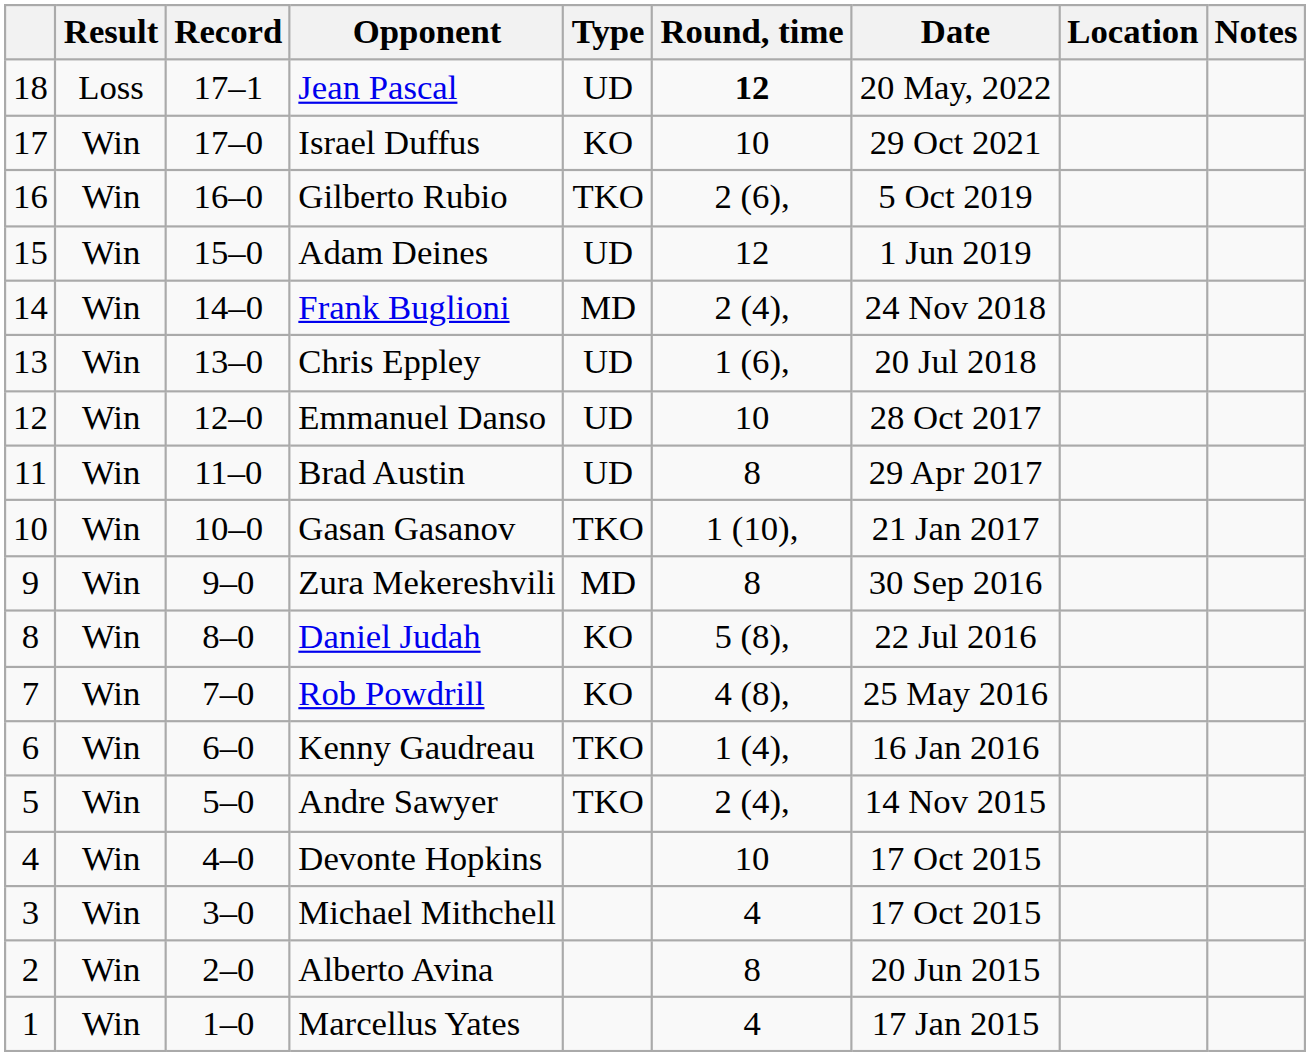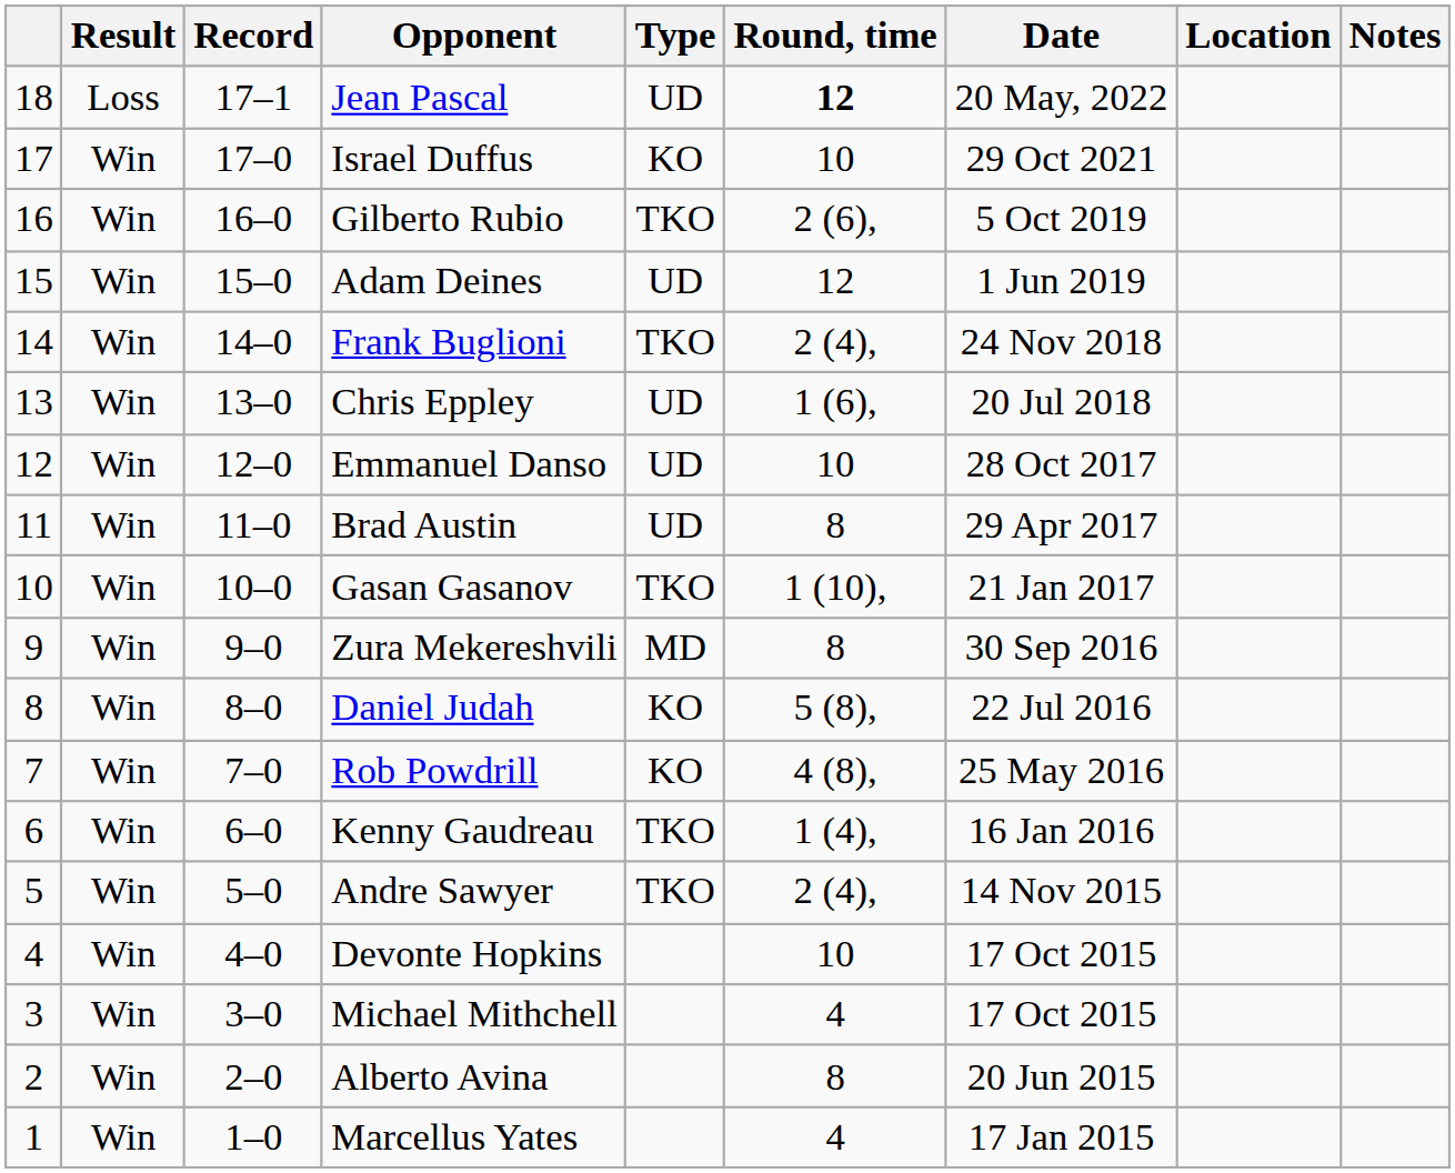Frank Buglioni | Type: MD -> TKO
